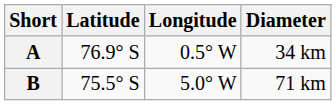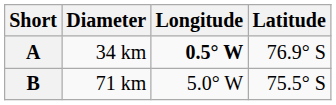columns swapped: Latitude <-> Diameter
A | Longitude: normal -> bold
